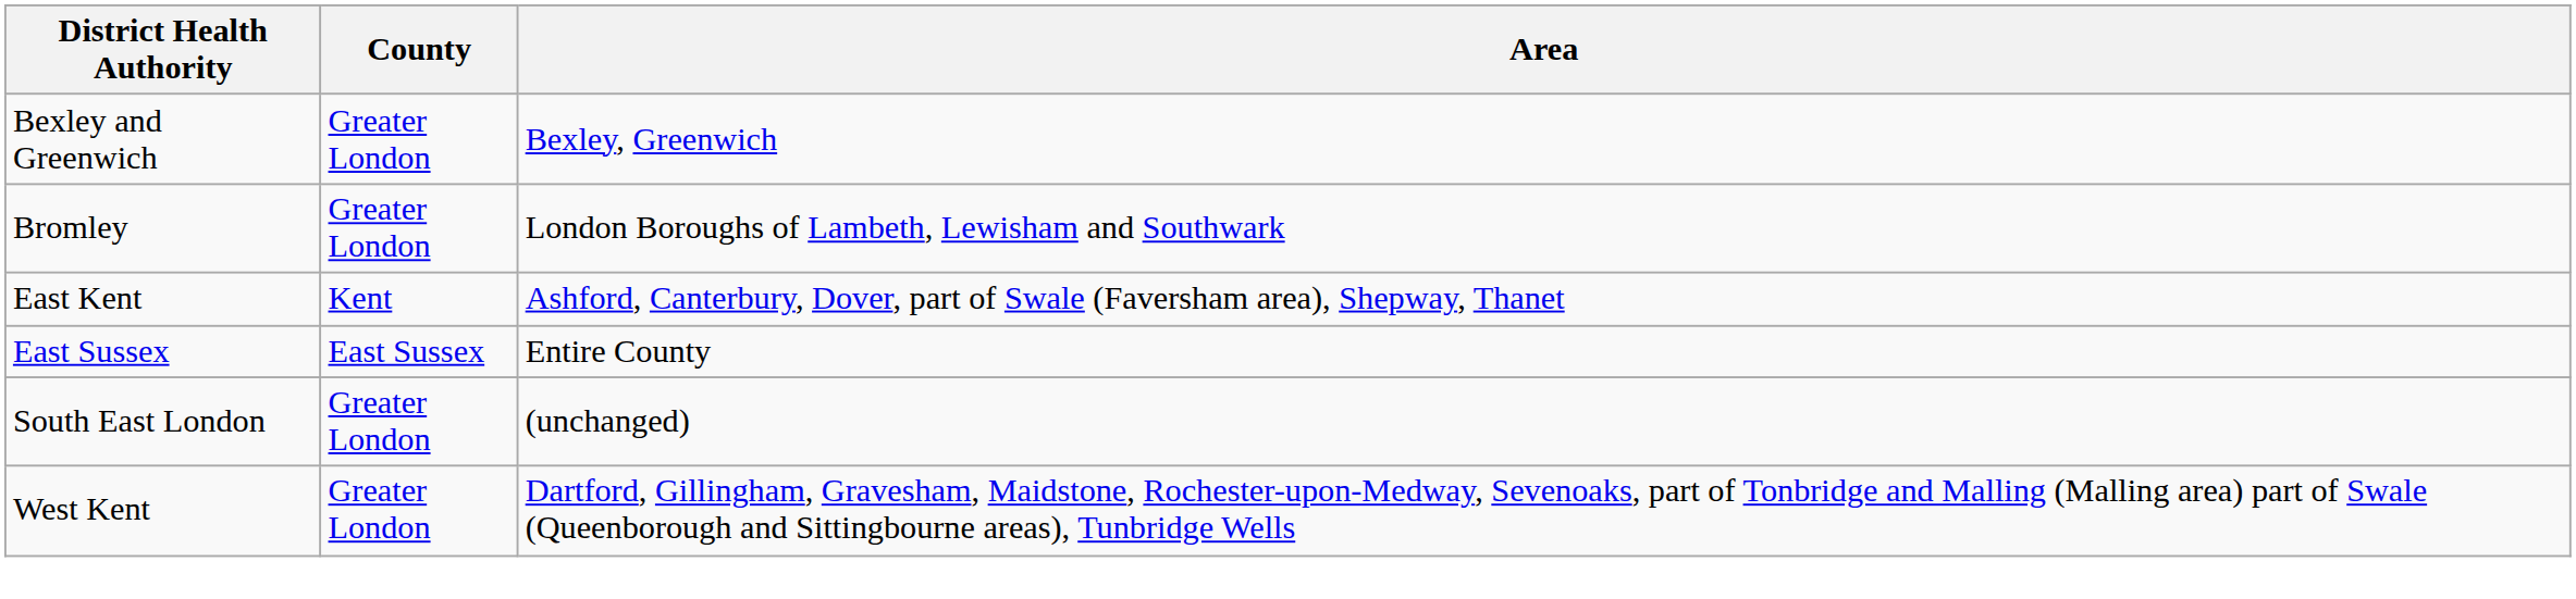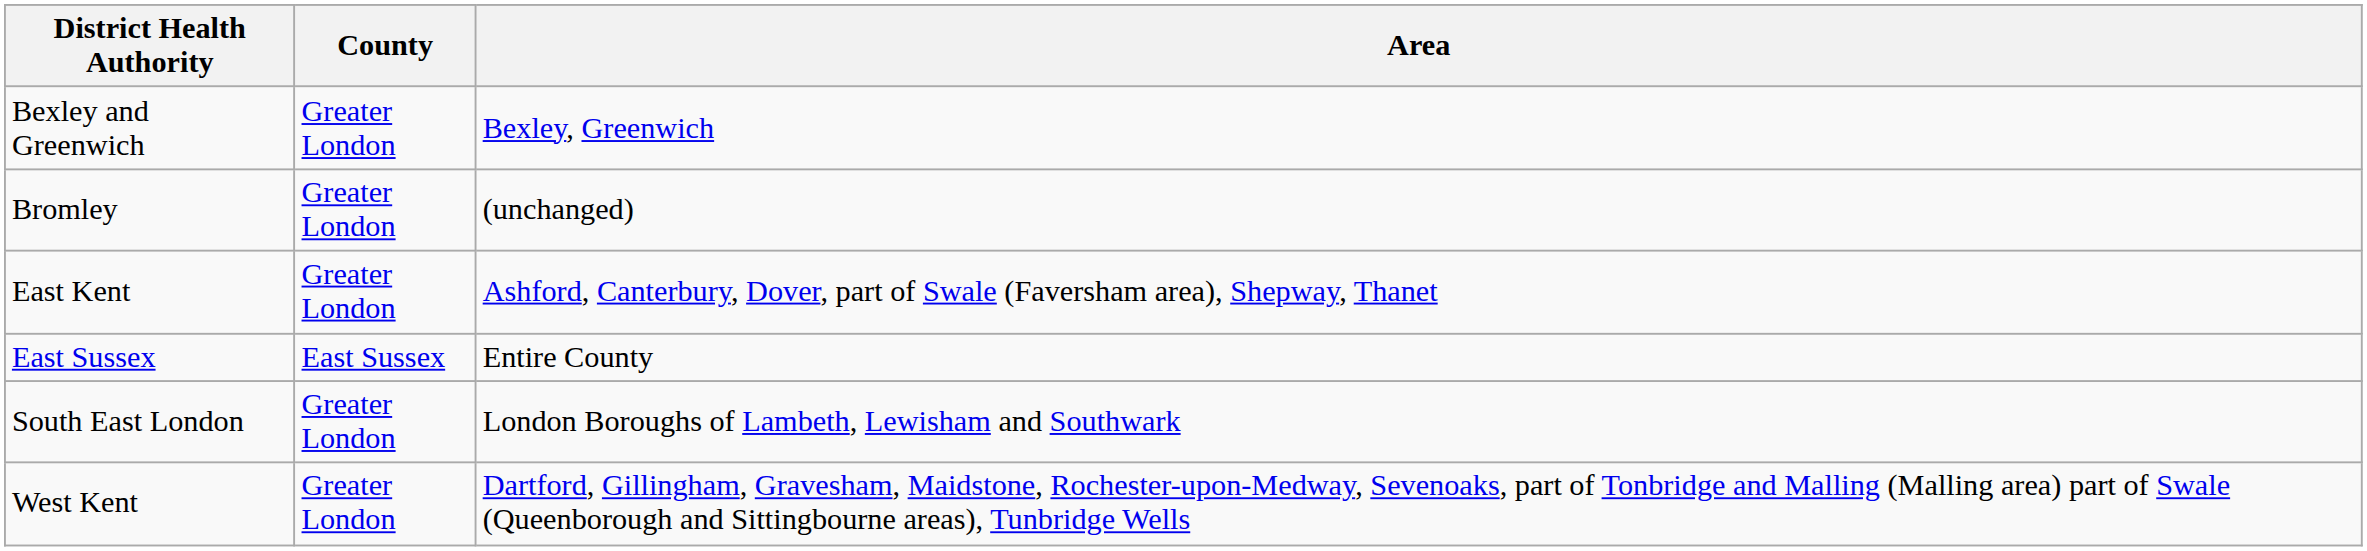Bromley | Area: London Boroughs of Lambeth, Lewisham and Southwark -> (unchanged)
East Kent | County: Kent -> Greater London
South East London | Area: (unchanged) -> London Boroughs of Lambeth, Lewisham and Southwark
